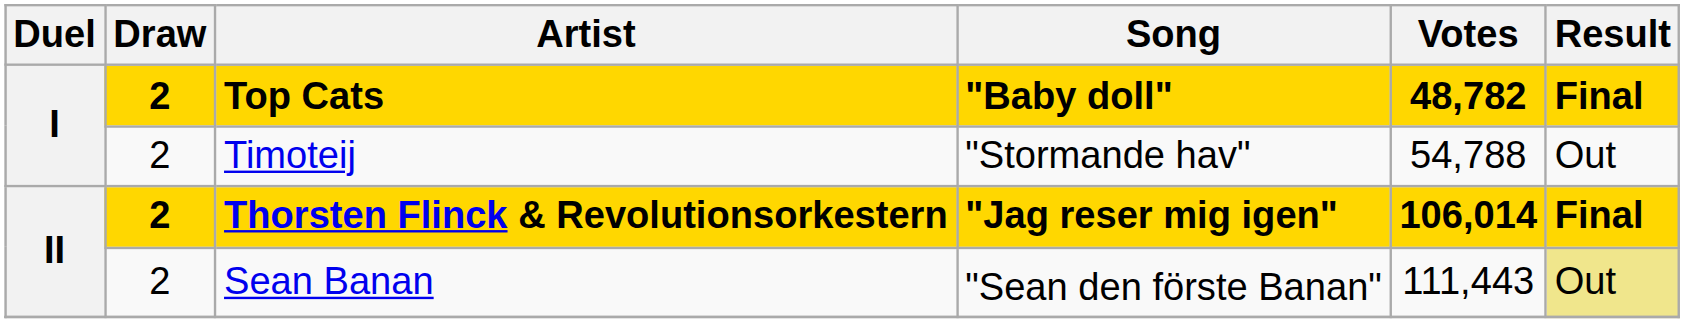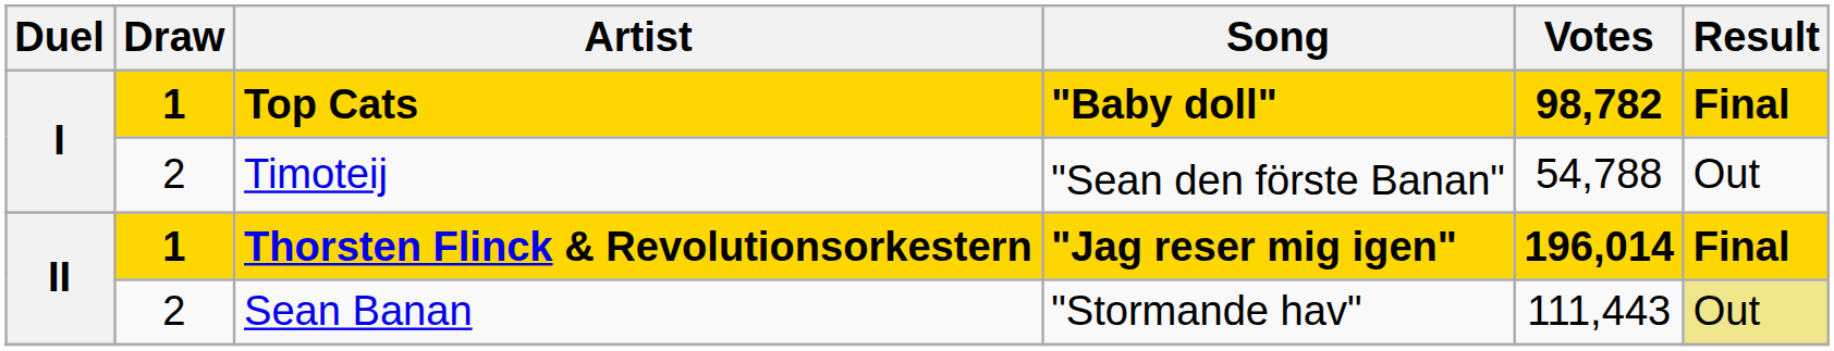Top Cats | Draw: 2 -> 1
Top Cats | Votes: 48,782 -> 98,782
Timoteij | Song: "Stormande hav" -> "Sean den förste Banan"
Thorsten Flinck & Revolutionsorkestern | Draw: 2 -> 1
Thorsten Flinck & Revolutionsorkestern | Votes: 106,014 -> 196,014
Sean Banan | Song: "Sean den förste Banan" -> "Stormande hav"
